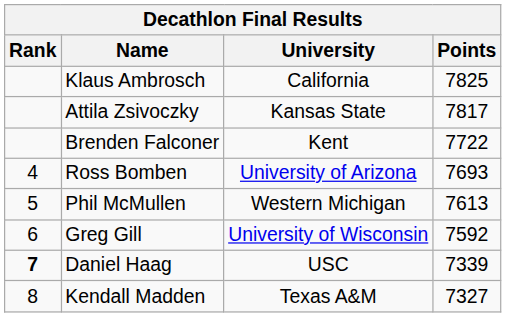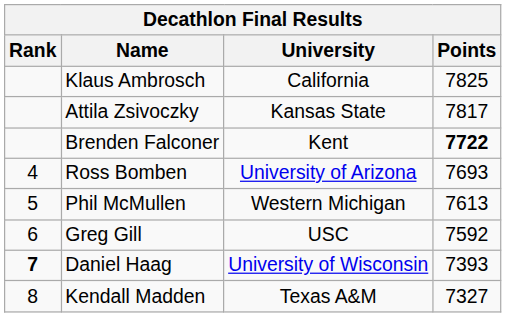Brenden Falconer | Points: normal -> bold
Greg Gill | University: University of Wisconsin -> USC
Daniel Haag | University: USC -> University of Wisconsin
Daniel Haag | Points: 7339 -> 7393
